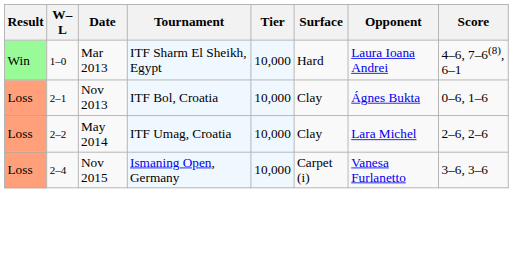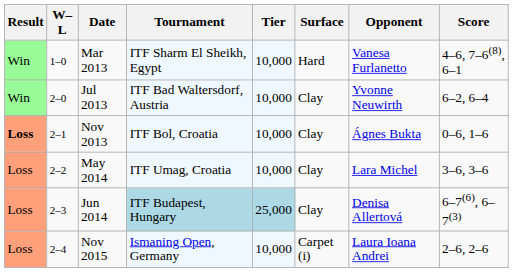Mar 2013 | Opponent: Laura Ioana Andrei -> Vanesa Furlanetto
+ row: Win | 2–0 | Jul 2013 | ITF Bad Waltersdorf, Austria | 10,000 | Clay | Yvonne Neuwirth | 6–2, 6–4
Nov 2013 | Result: normal -> bold
May 2014 | Score: 2–6, 2–6 -> 3–6, 3–6
+ row: Loss | 2–3 | Jun 2014 | ITF Budapest, Hungary | 25,000 | Clay | Denisa Allertová | 6–7(6), 6–7(3)
Nov 2015 | Opponent: Vanesa Furlanetto -> Laura Ioana Andrei
Nov 2015 | Score: 3–6, 3–6 -> 2–6, 2–6
